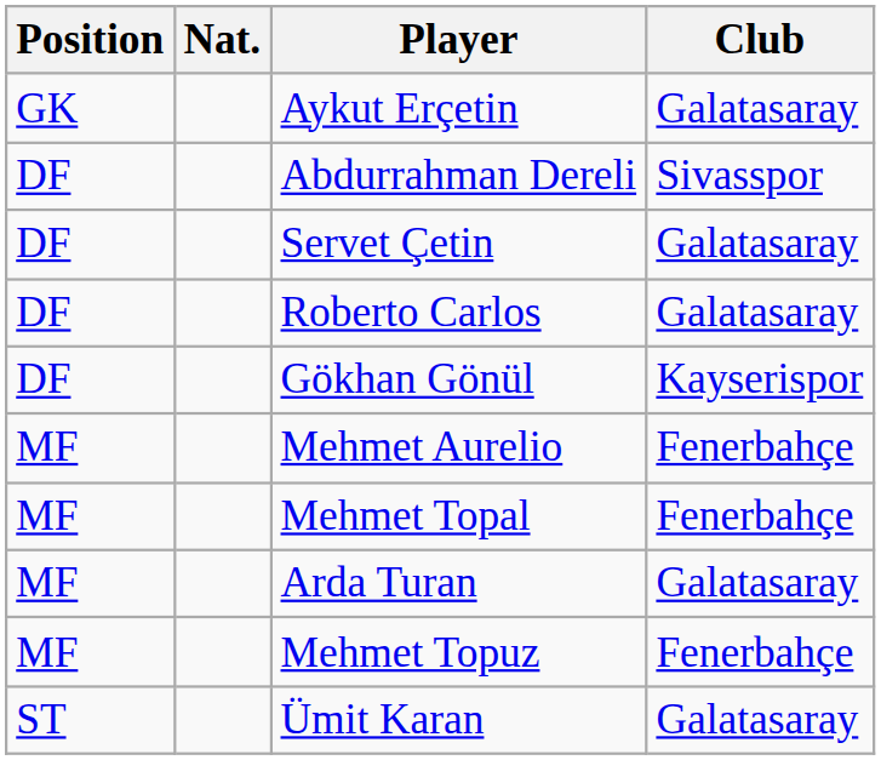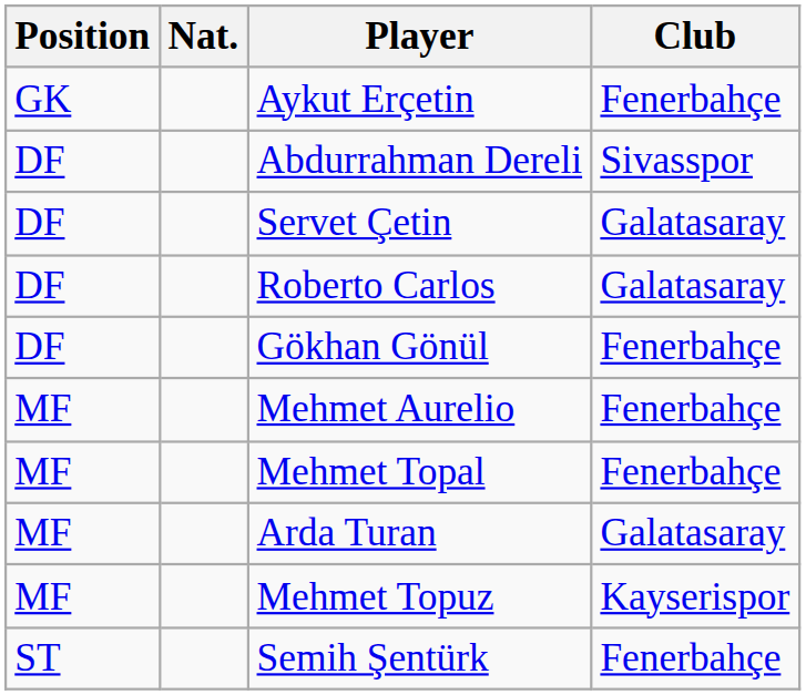Aykut Erçetin | Club: Galatasaray -> Fenerbahçe
Gökhan Gönül | Club: Kayserispor -> Fenerbahçe
Mehmet Topuz | Club: Fenerbahçe -> Kayserispor
- row: ST | Ümit Karan | Galatasaray
+ row: ST | Semih Şentürk | Fenerbahçe
